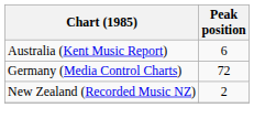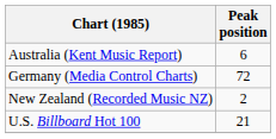+ row: U.S. Billboard Hot 100 | 21
